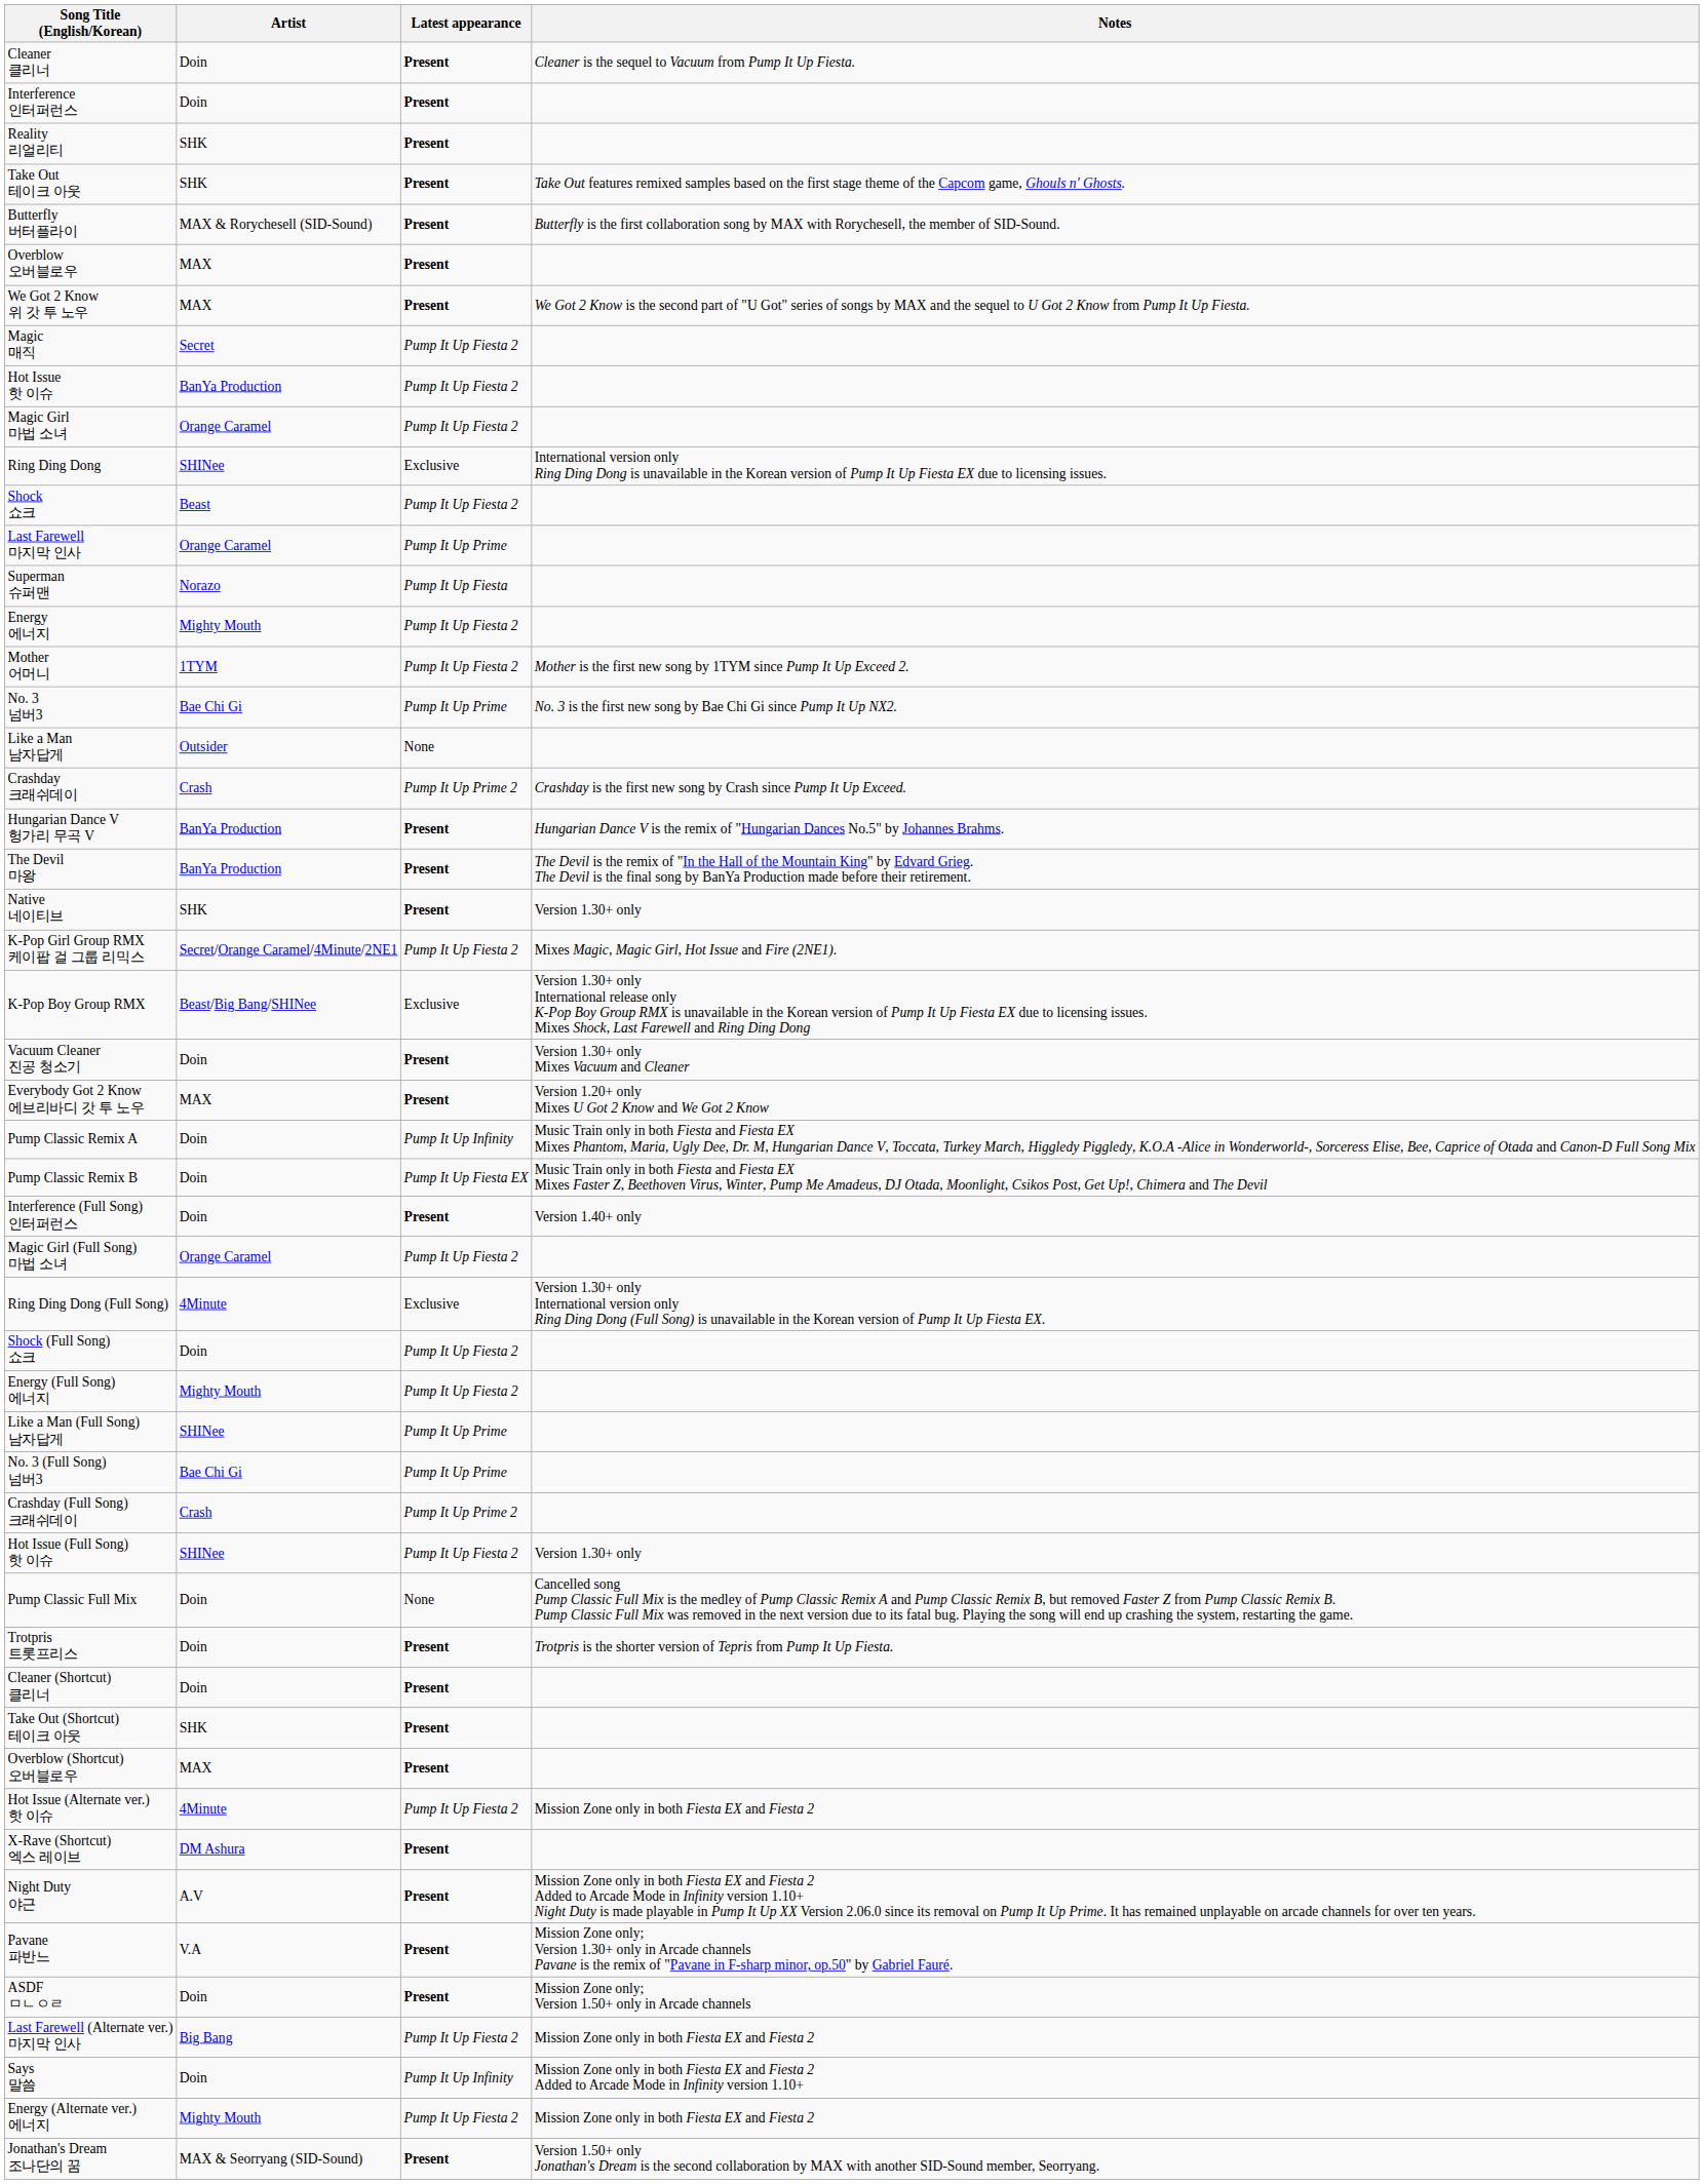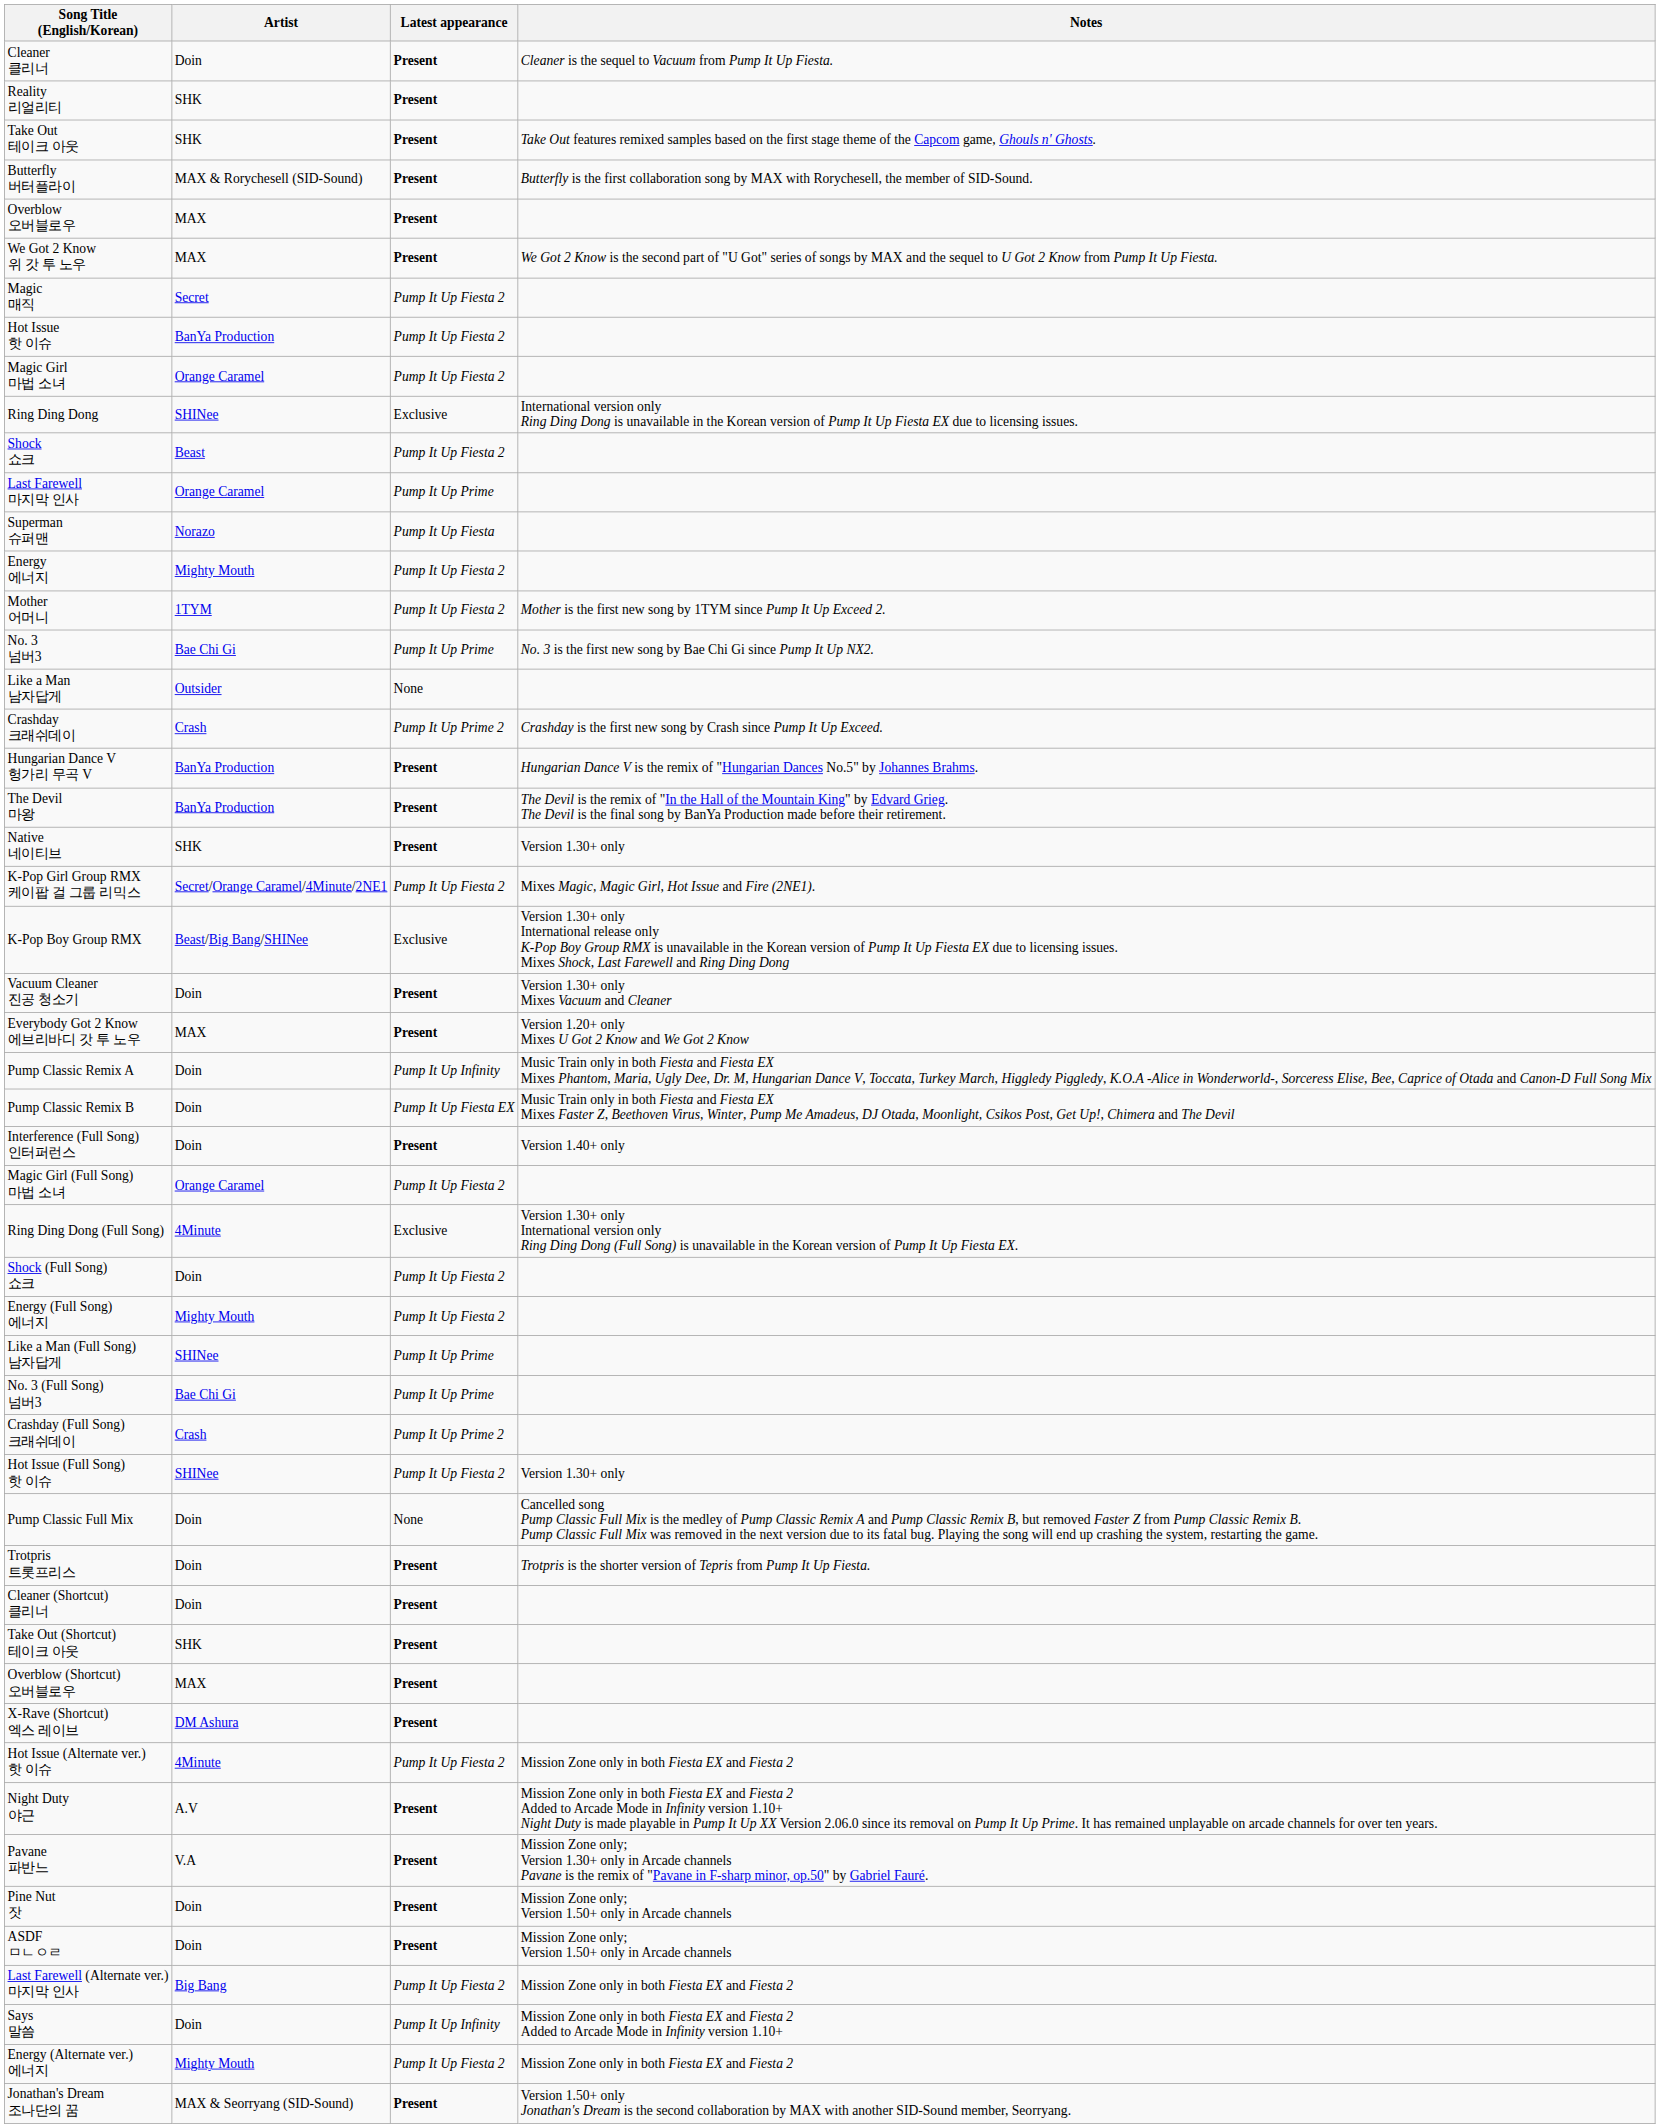- row: Interference 인터퍼런스 | Doin | Present
rows swapped: X-Rave (Shortcut) 엑스 레이브 <-> Hot Issue (Alternate ver.) 핫 이슈
+ row: Pine Nut 잣 | Doin | Present | Mission Zone only; Version 1.50+ only in Arcade channels
